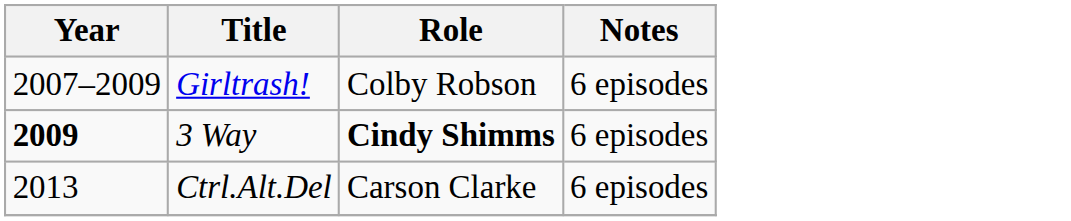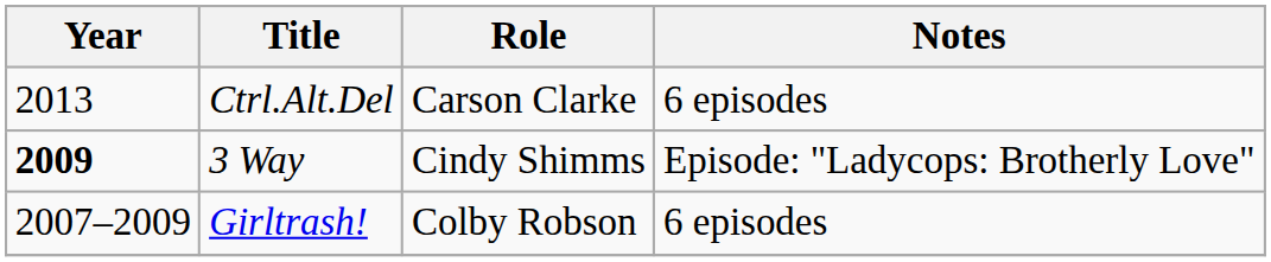rows swapped: Girltrash! <-> Ctrl.Alt.Del
3 Way | Role: bold -> normal
3 Way | Notes: 6 episodes -> Episode: "Ladycops: Brotherly Love"
